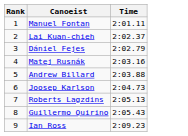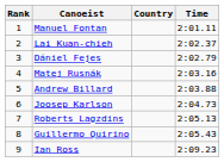+ column: Country
